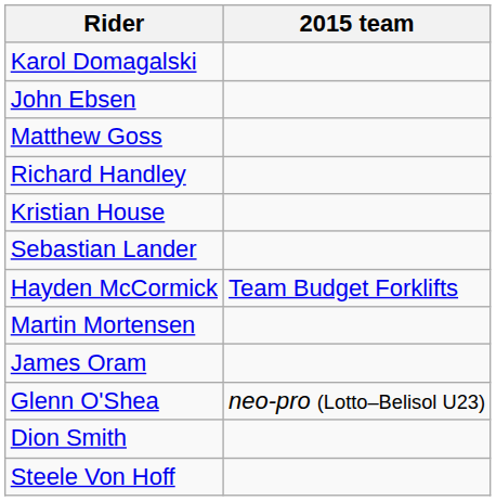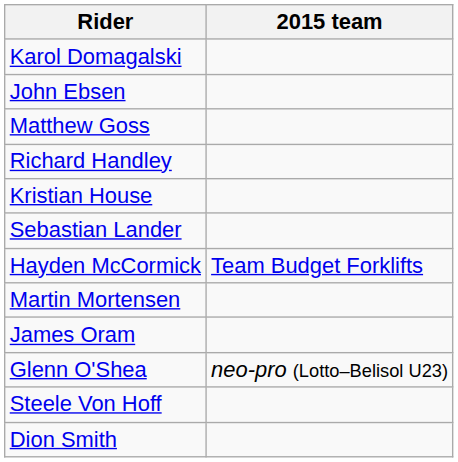rows swapped: Dion Smith <-> Steele Von Hoff
